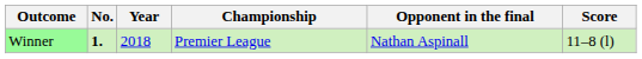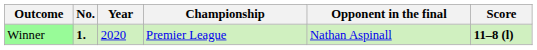Winner | Year: 2018 -> 2020
Winner | Score: normal -> bold
